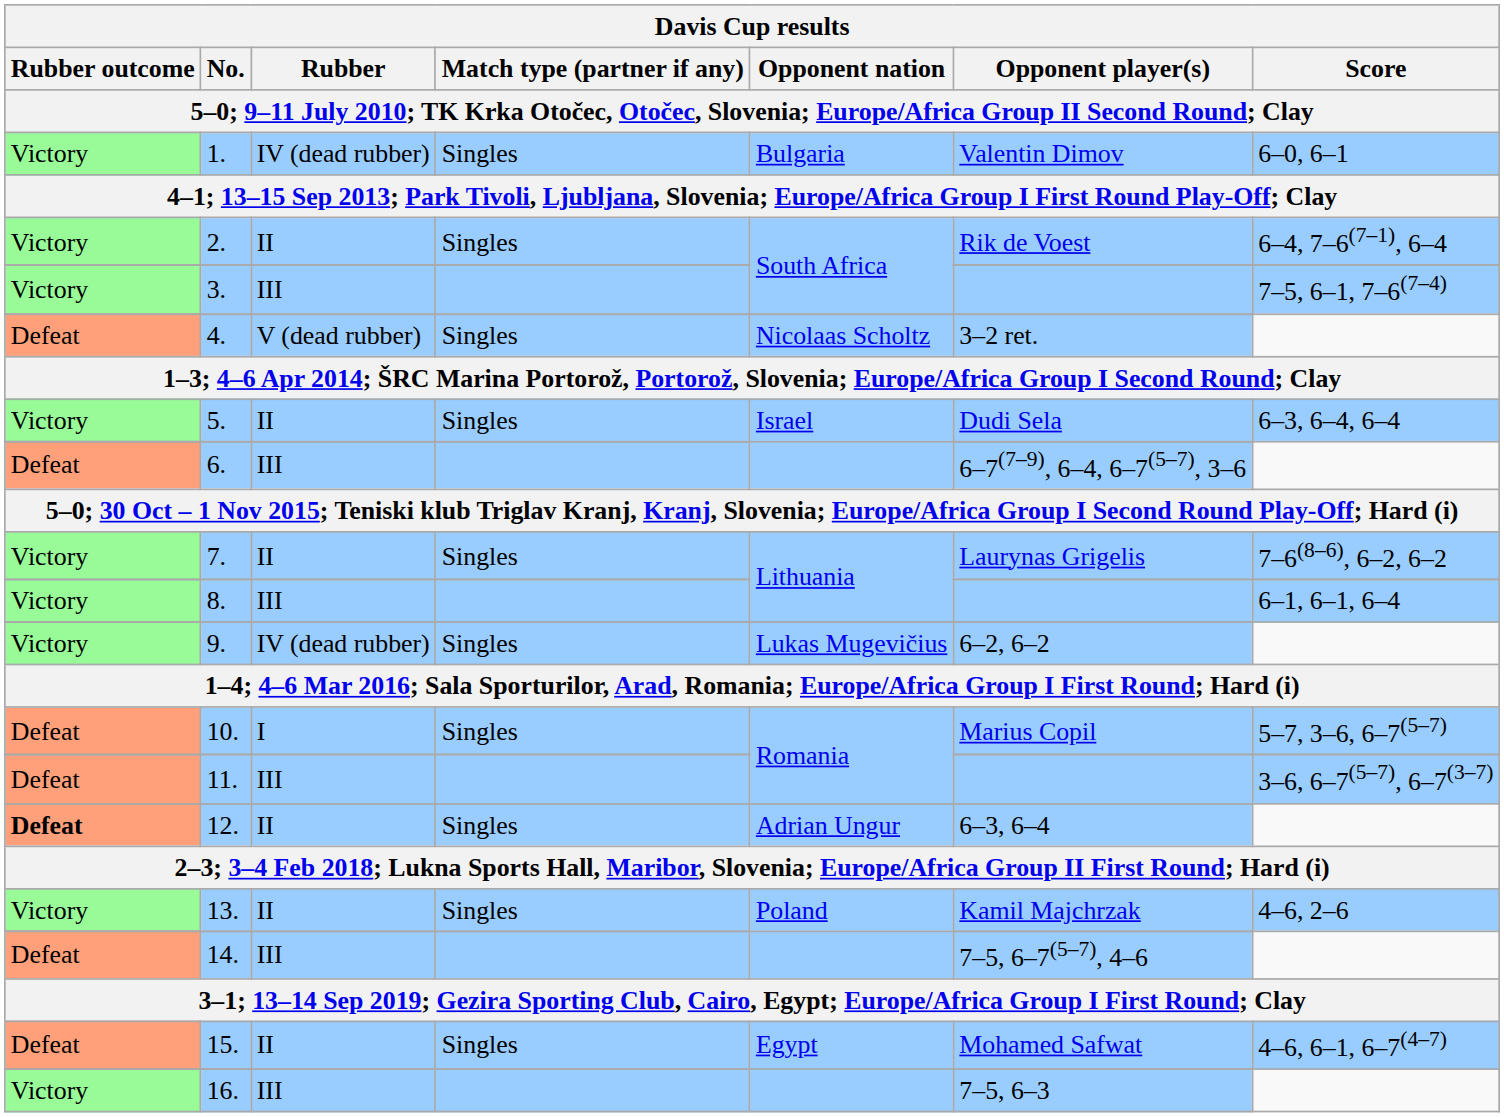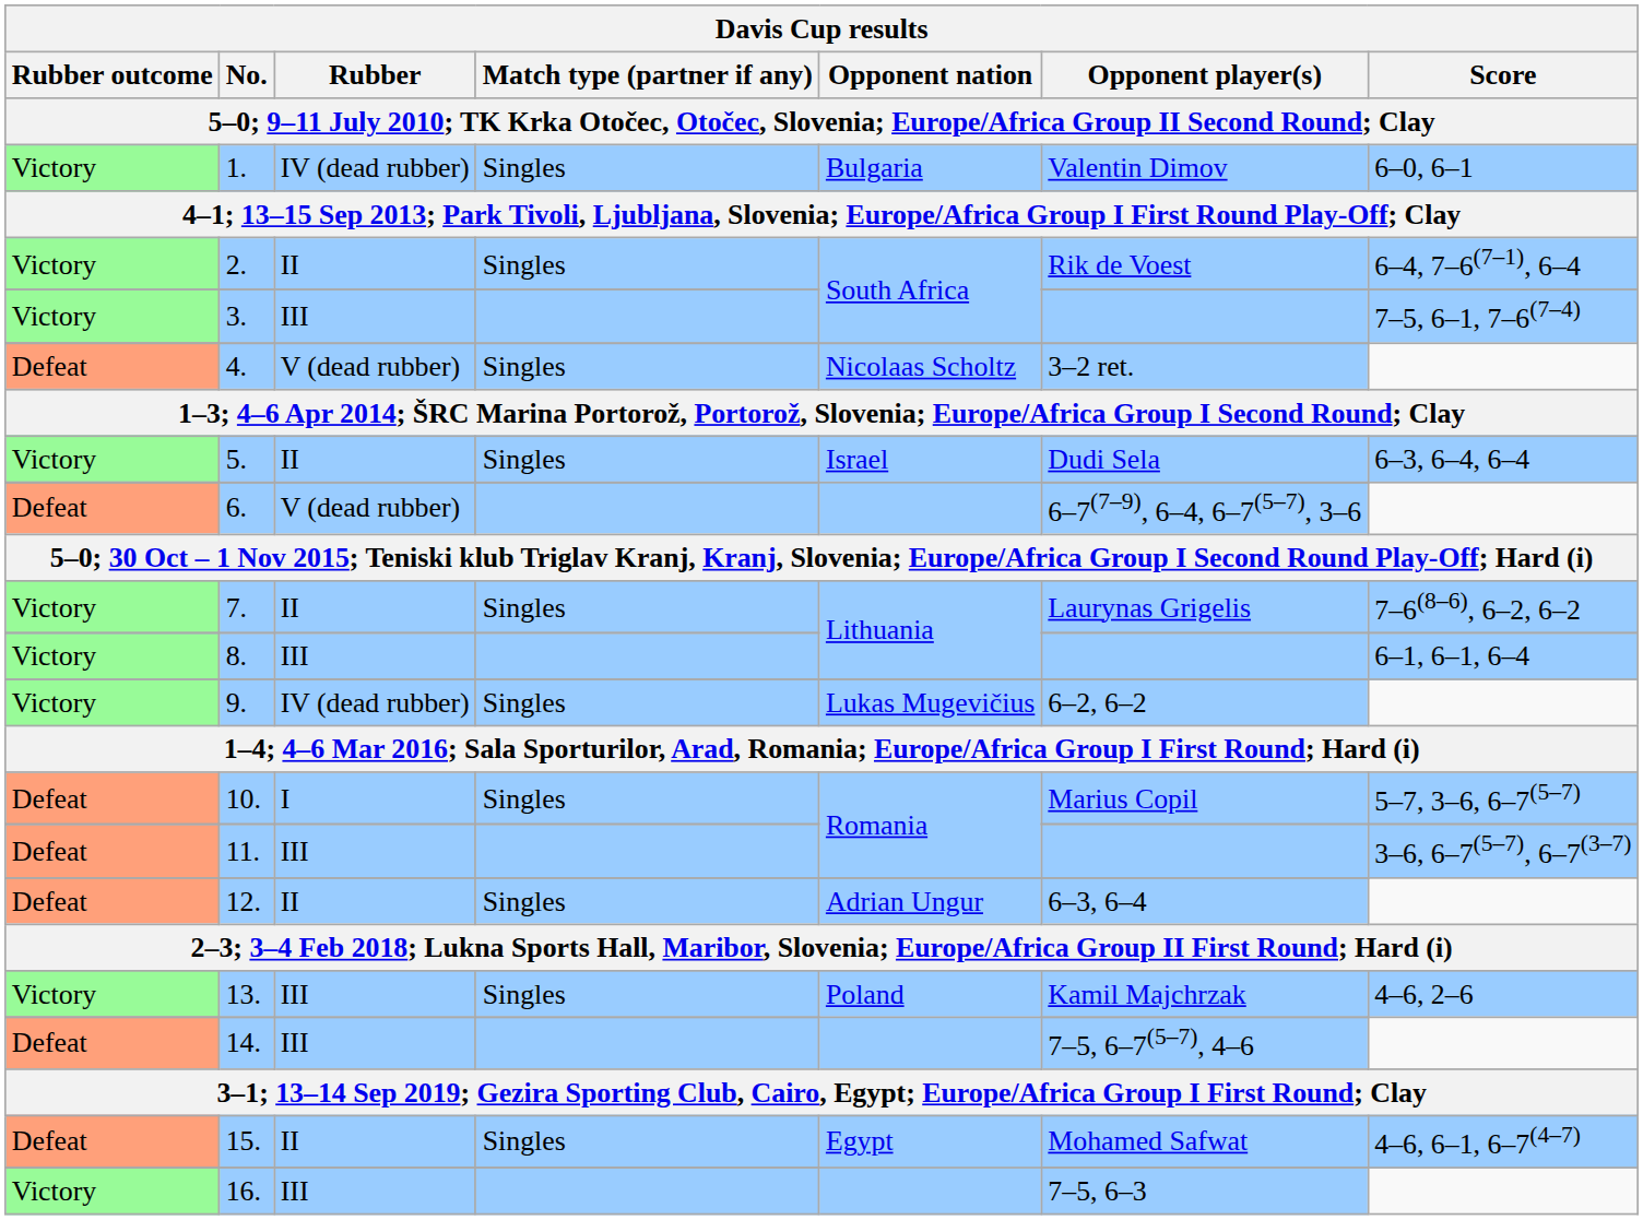6. | Rubber: III -> V (dead rubber)
12. | Rubber outcome: bold -> normal
13. | Rubber: II -> III
